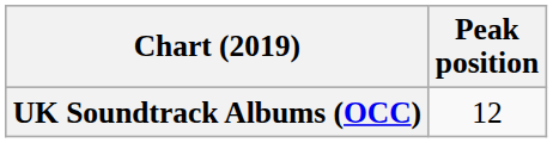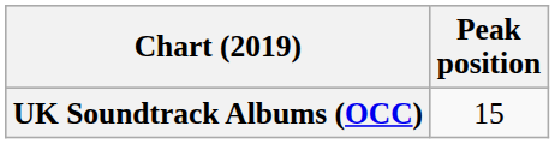UK Soundtrack Albums (OCC) | Peak position: 12 -> 15
